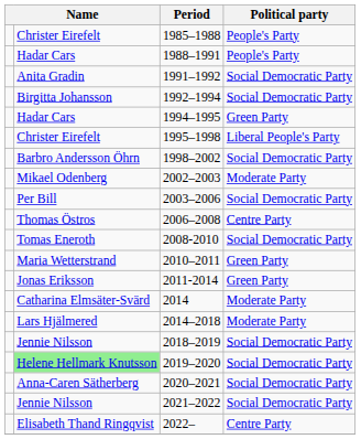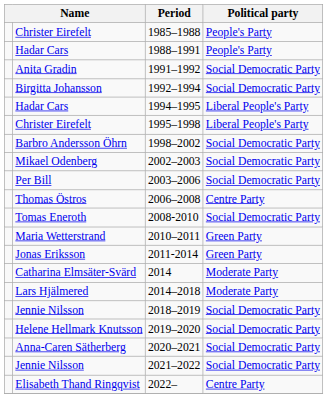1994–1995 | Political party: Green Party -> Liberal People's Party
2002–2003 | Political party: Moderate Party -> Social Democratic Party
2019–2020 | column 2: lightgreen background -> no background
